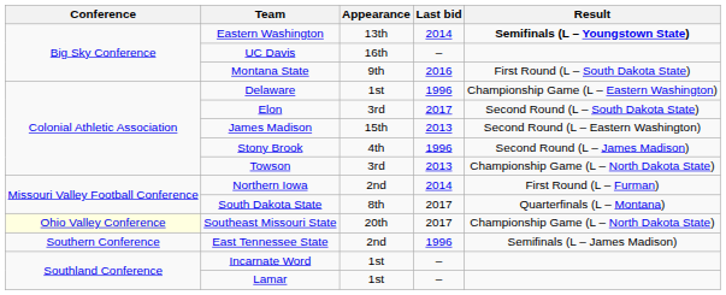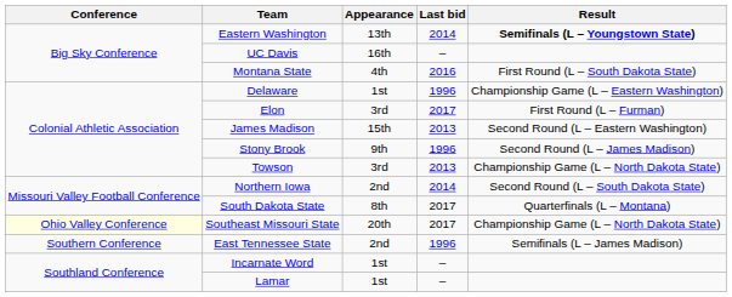Montana State | Appearance: 9th -> 4th
Elon | Result: Second Round (L – South Dakota State) -> First Round (L – Furman)
Stony Brook | Appearance: 4th -> 9th
Northern Iowa | Result: First Round (L – Furman) -> Second Round (L – South Dakota State)
